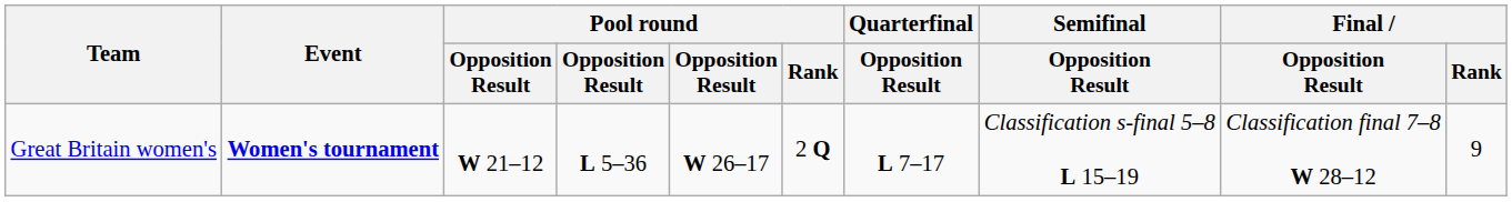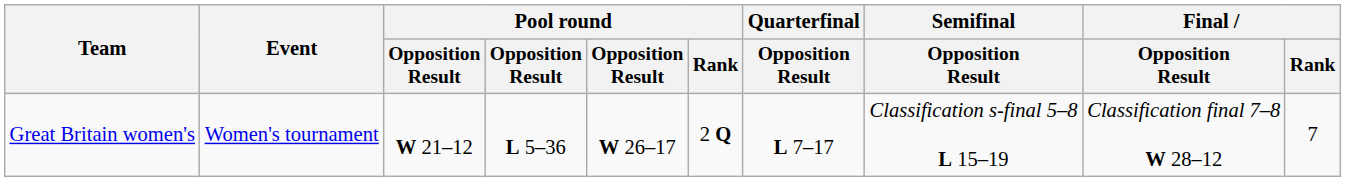Great Britain women's | Event: bold -> normal
Great Britain women's | Final / Rank: 9 -> 7
